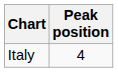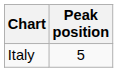Italy | Peak position: 4 -> 5
